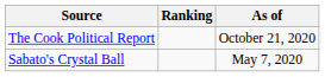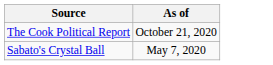- column: Ranking
